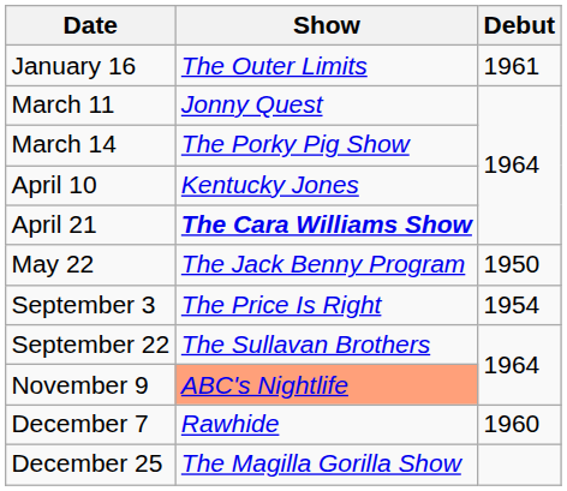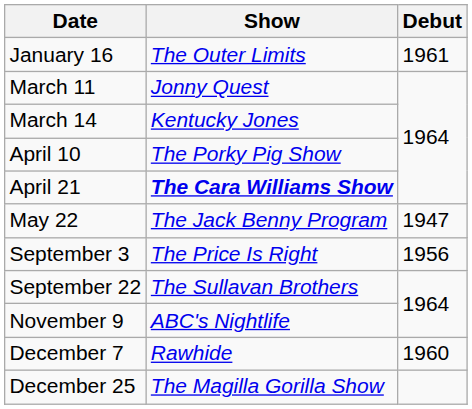March 14 | Show: The Porky Pig Show -> Kentucky Jones
April 10 | Show: Kentucky Jones -> The Porky Pig Show
May 22 | Debut: 1950 -> 1947
September 3 | Debut: 1954 -> 1956
November 9 | Show: lightsalmon background -> no background
